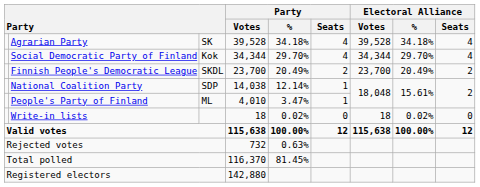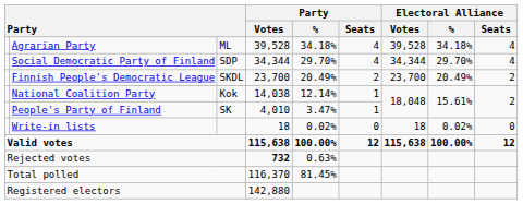Agrarian Party | column 3: SK -> ML
Social Democratic Party of Finland | column 3: Kok -> SDP
National Coalition Party | column 3: SDP -> Kok
People's Party of Finland | column 3: ML -> SK
Rejected votes | Party / Votes: normal -> bold
